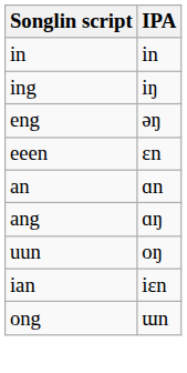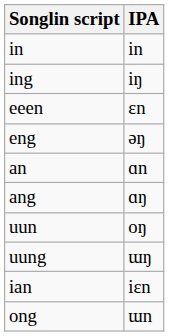rows swapped: eng <-> eeen
+ row: uung | ɯŋ
